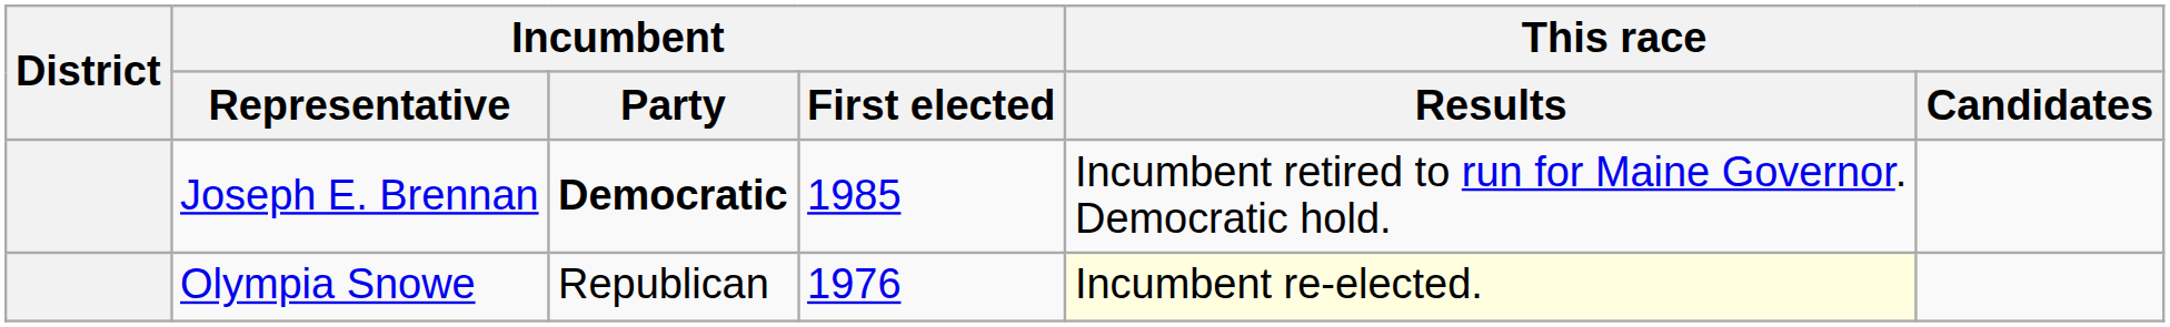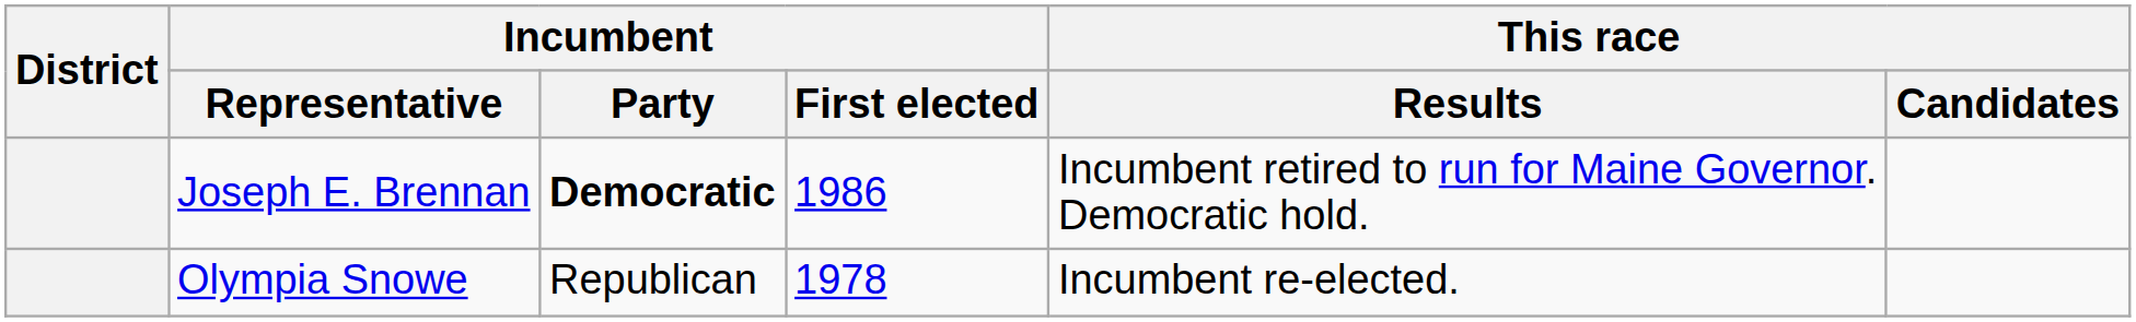Joseph E. Brennan | Incumbent / First elected: 1985 -> 1986
Olympia Snowe | Incumbent / First elected: 1976 -> 1978
Olympia Snowe | This race / Results: lightyellow background -> no background
